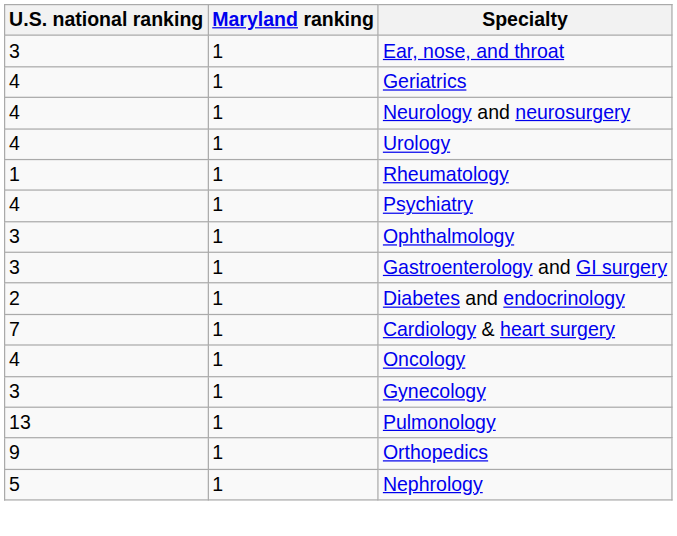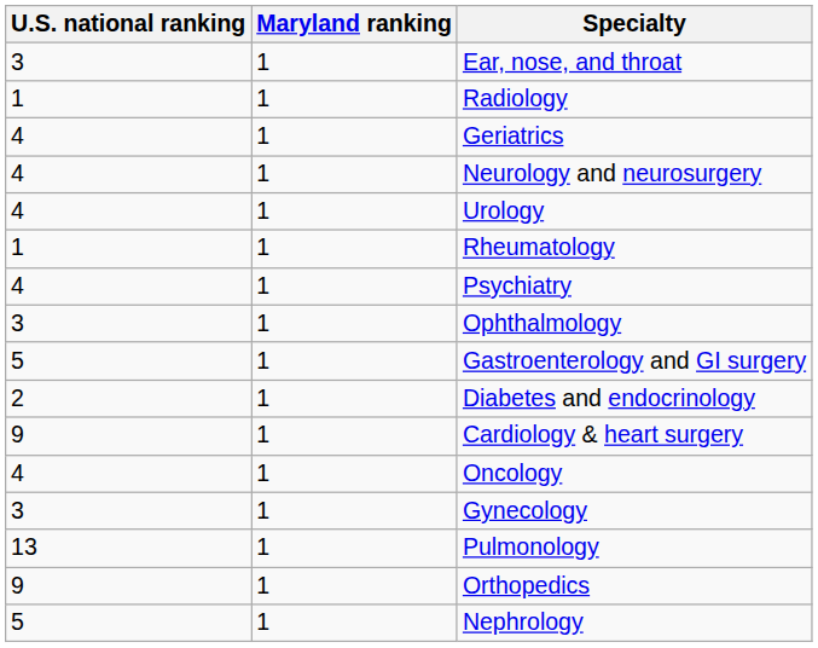+ row: 1 | 1 | Radiology
Gastroenterology and GI surgery | U.S. national ranking: 3 -> 5
Cardiology & heart surgery | U.S. national ranking: 7 -> 9
